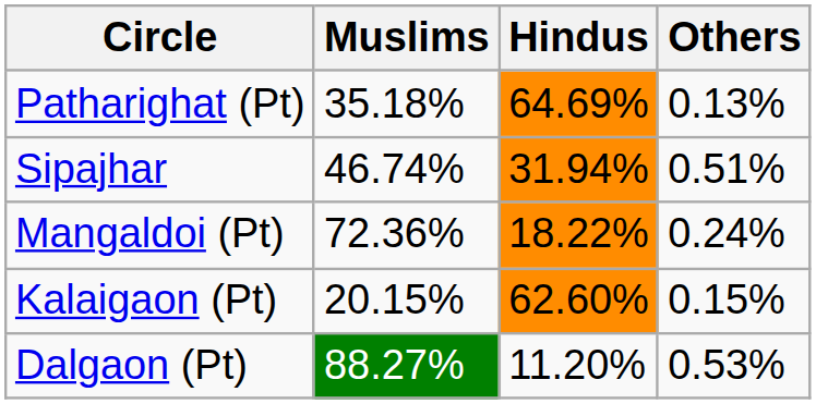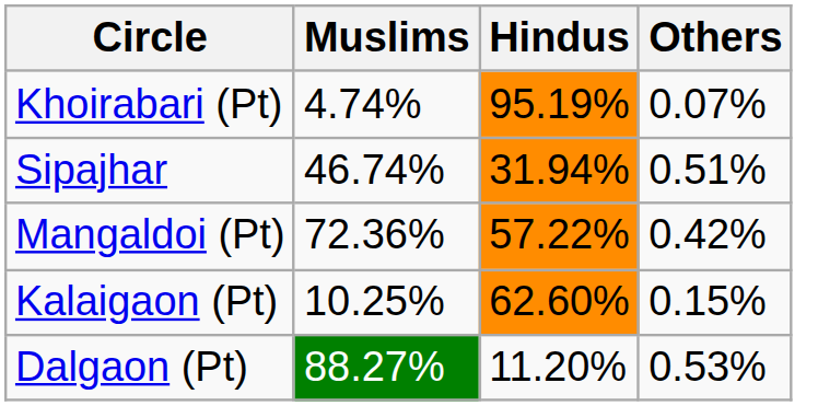+ row: Khoirabari (Pt) | 4.74% | 95.19% | 0.07%
- row: Patharighat (Pt) | 35.18% | 64.69% | 0.13%
Mangaldoi (Pt) | Hindus: 18.22% -> 57.22%
Mangaldoi (Pt) | Others: 0.24% -> 0.42%
Kalaigaon (Pt) | Muslims: 20.15% -> 10.25%
